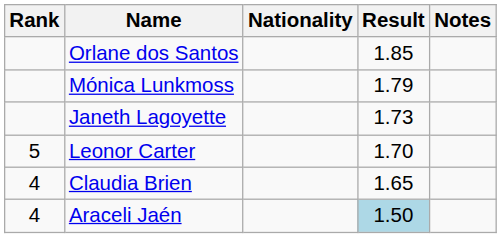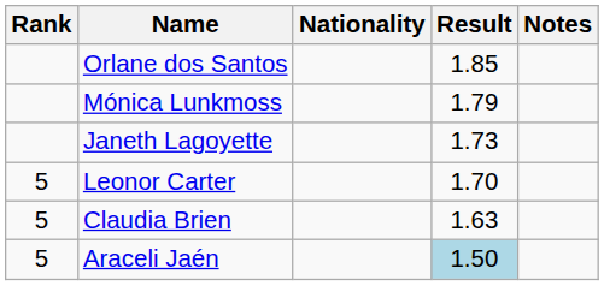Claudia Brien | Rank: 4 -> 5
Claudia Brien | Result: 1.65 -> 1.63
Araceli Jaén | Rank: 4 -> 5
